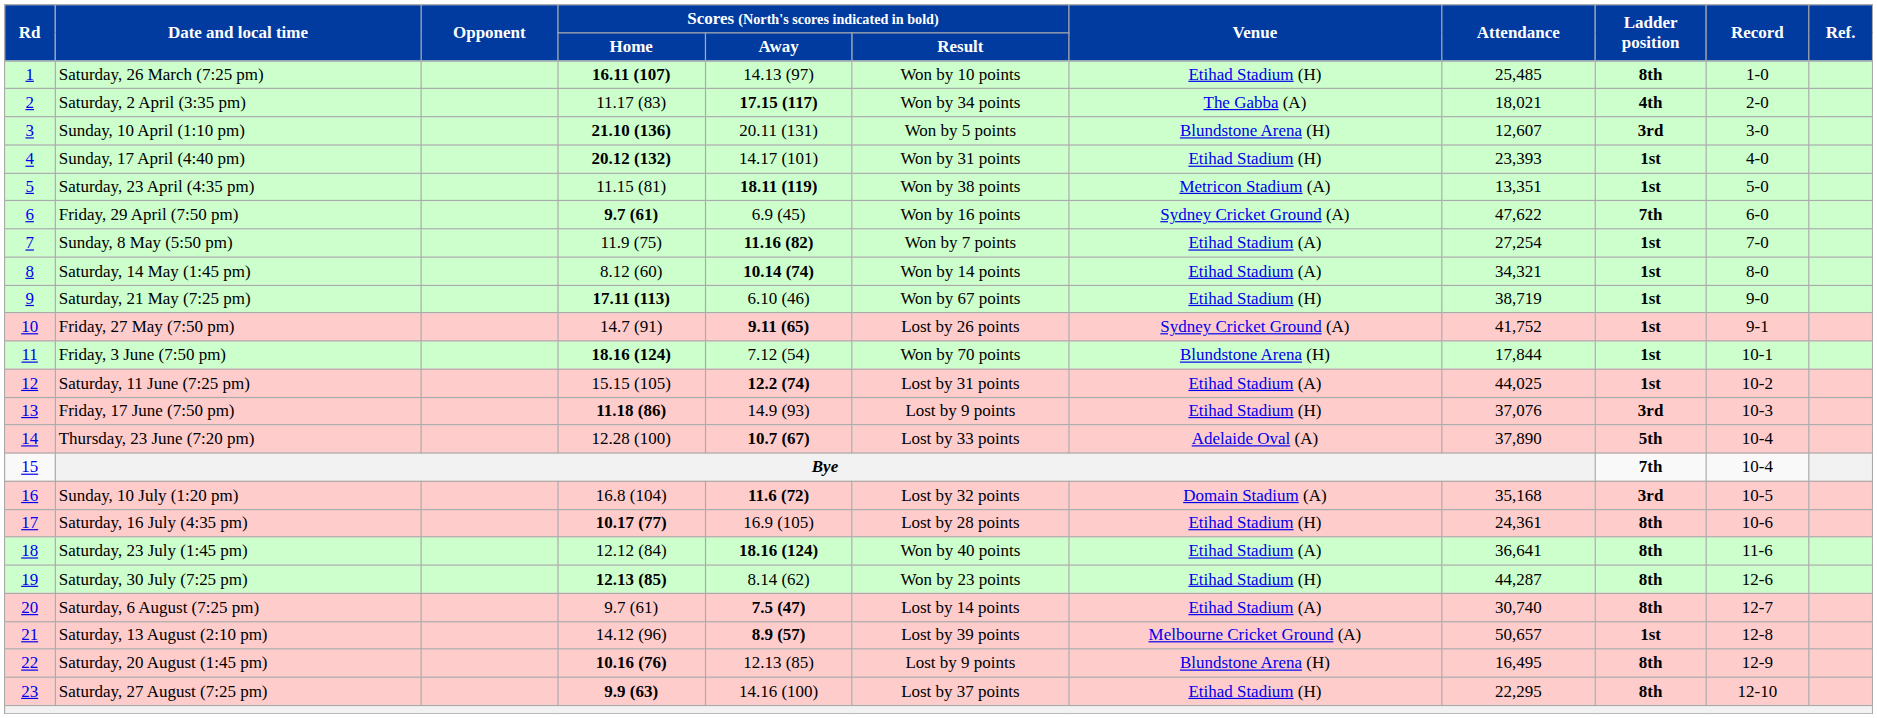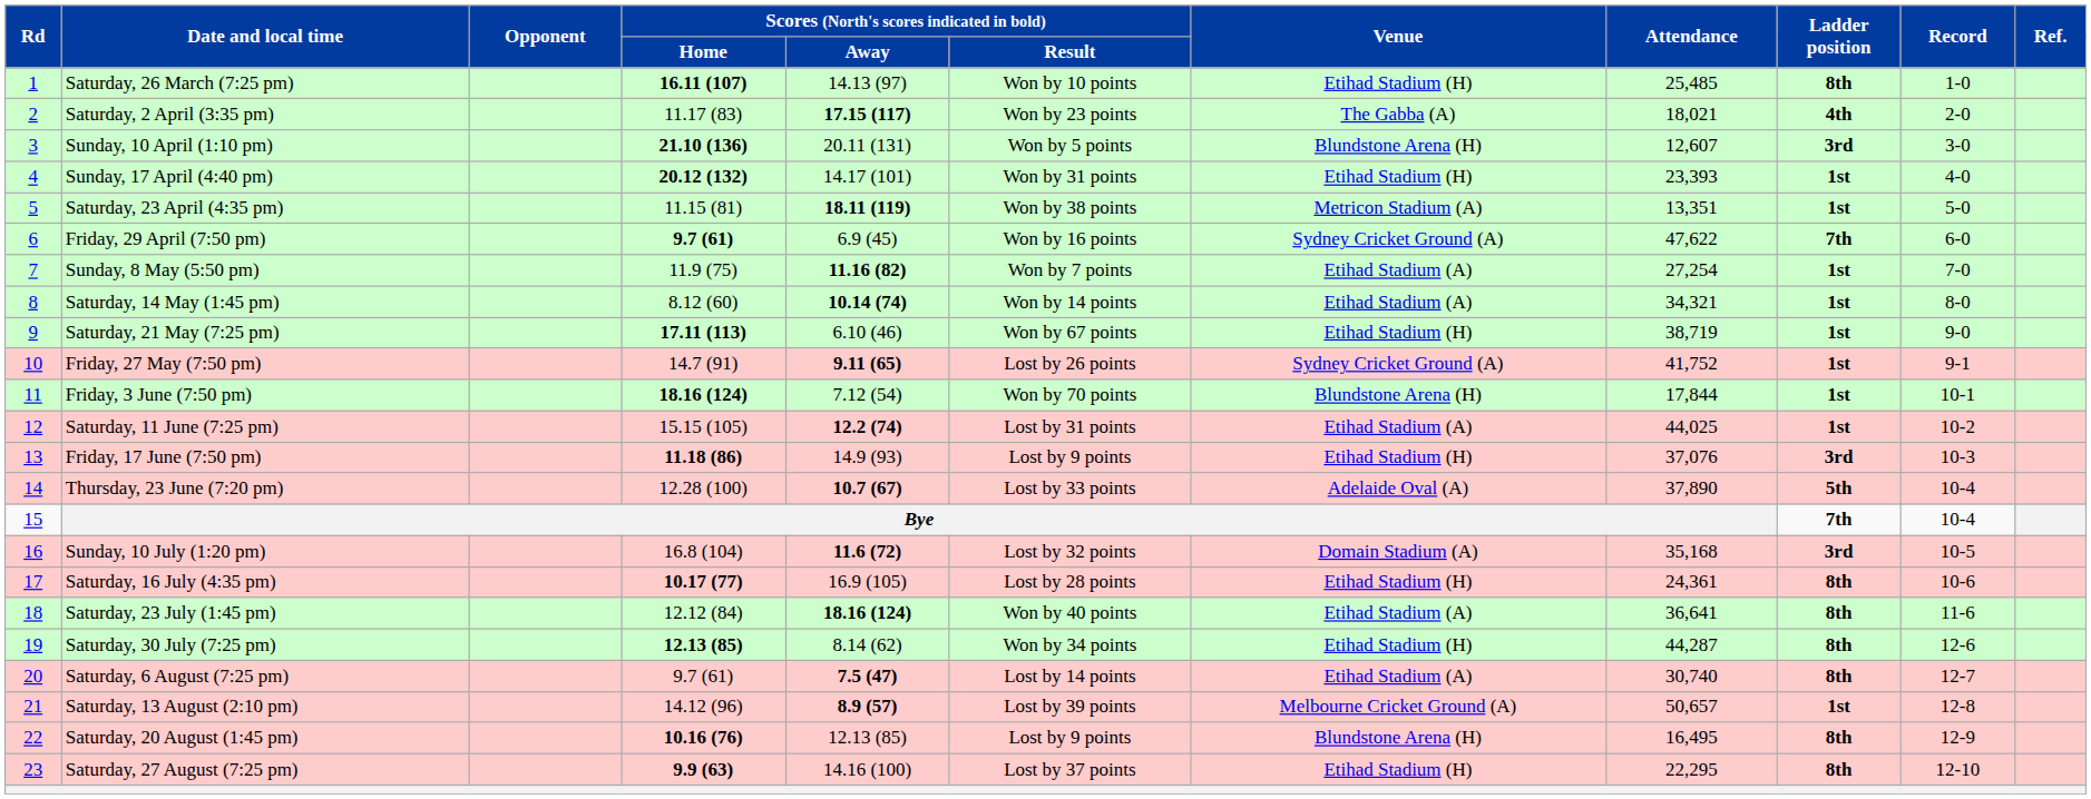Saturday, 2 April (3:35 pm) | column 6: Won by 34 points -> Won by 23 points
Saturday, 30 July (7:25 pm) | column 6: Won by 23 points -> Won by 34 points
